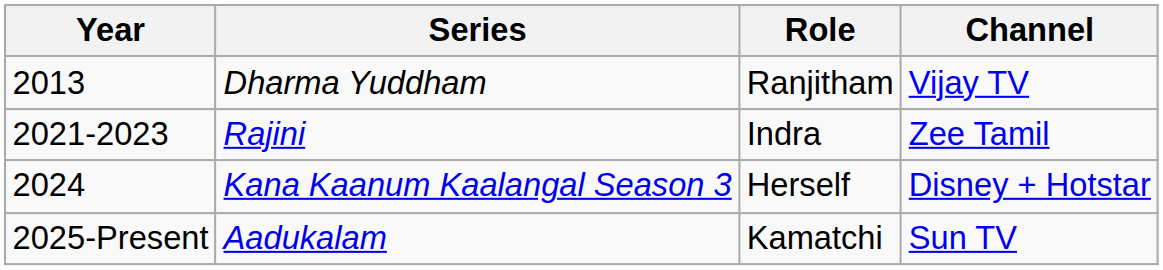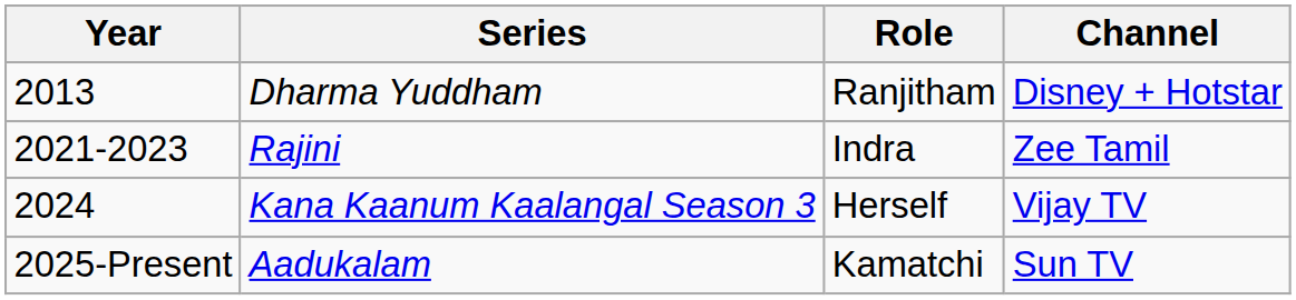Dharma Yuddham | Channel: Vijay TV -> Disney + Hotstar
Kana Kaanum Kaalangal Season 3 | Channel: Disney + Hotstar -> Vijay TV
